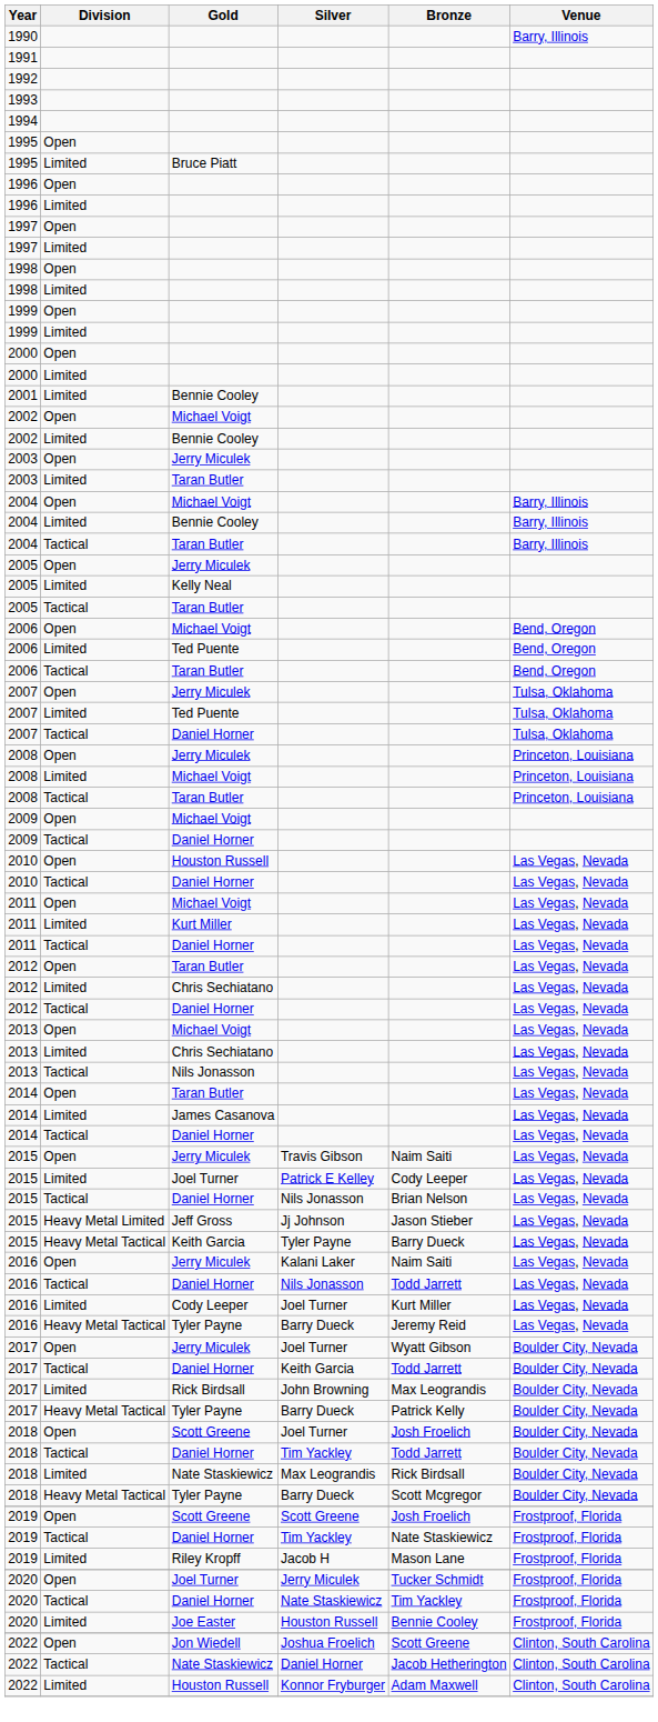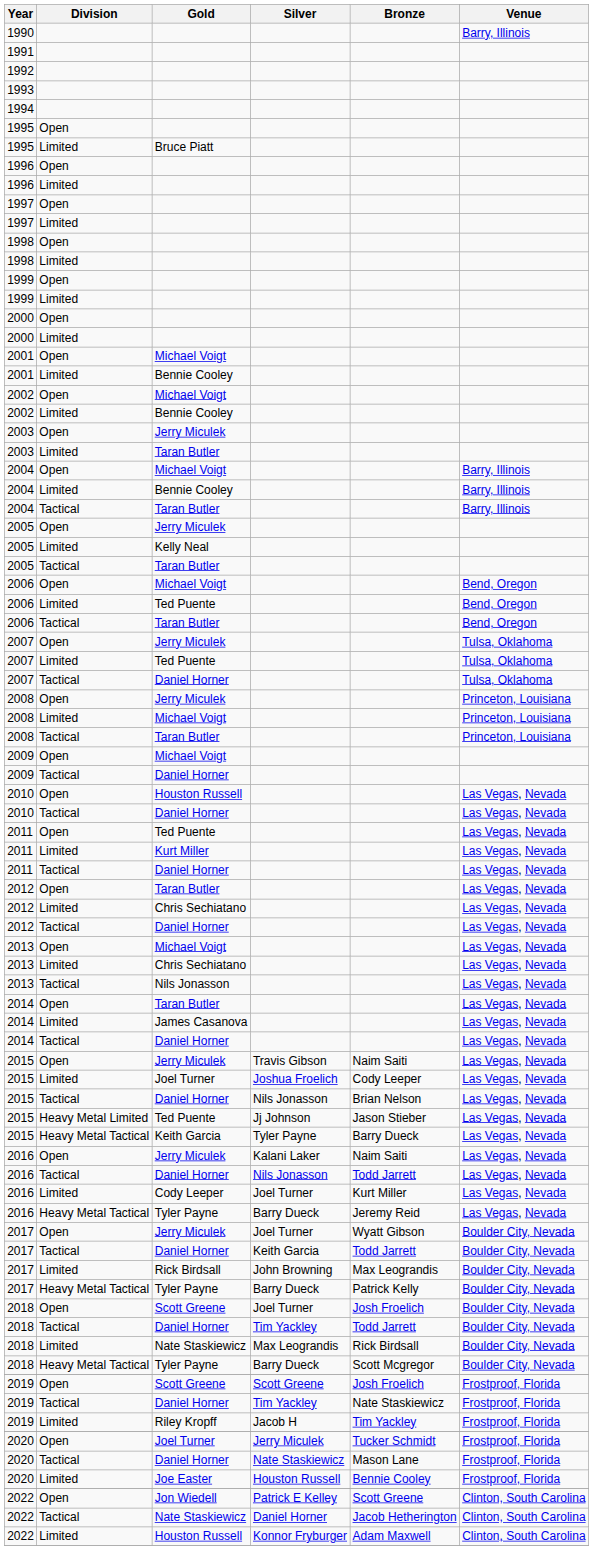+ row: 2001 | Open | Michael Voigt
2011 / Open | Gold: Michael Voigt -> Ted Puente
2015 / Limited | Silver: Patrick E Kelley -> Joshua Froelich
2015 / Heavy Metal Limited | Gold: Jeff Gross -> Ted Puente
2019 / Limited | Bronze: Mason Lane -> Tim Yackley
2020 / Tactical | Bronze: Tim Yackley -> Mason Lane
2022 / Open | Silver: Joshua Froelich -> Patrick E Kelley
